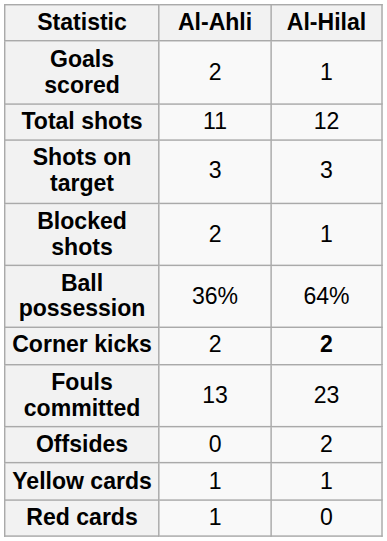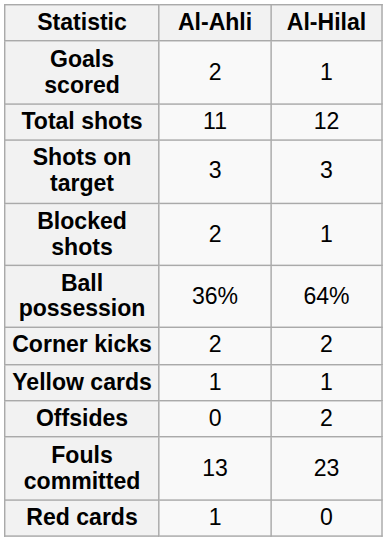Corner kicks | Al-Hilal: bold -> normal
rows swapped: Fouls committed <-> Yellow cards
